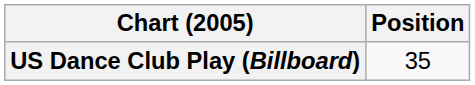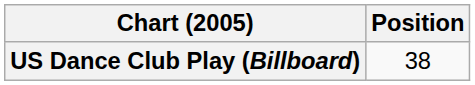US Dance Club Play (Billboard) | Position: 35 -> 38
